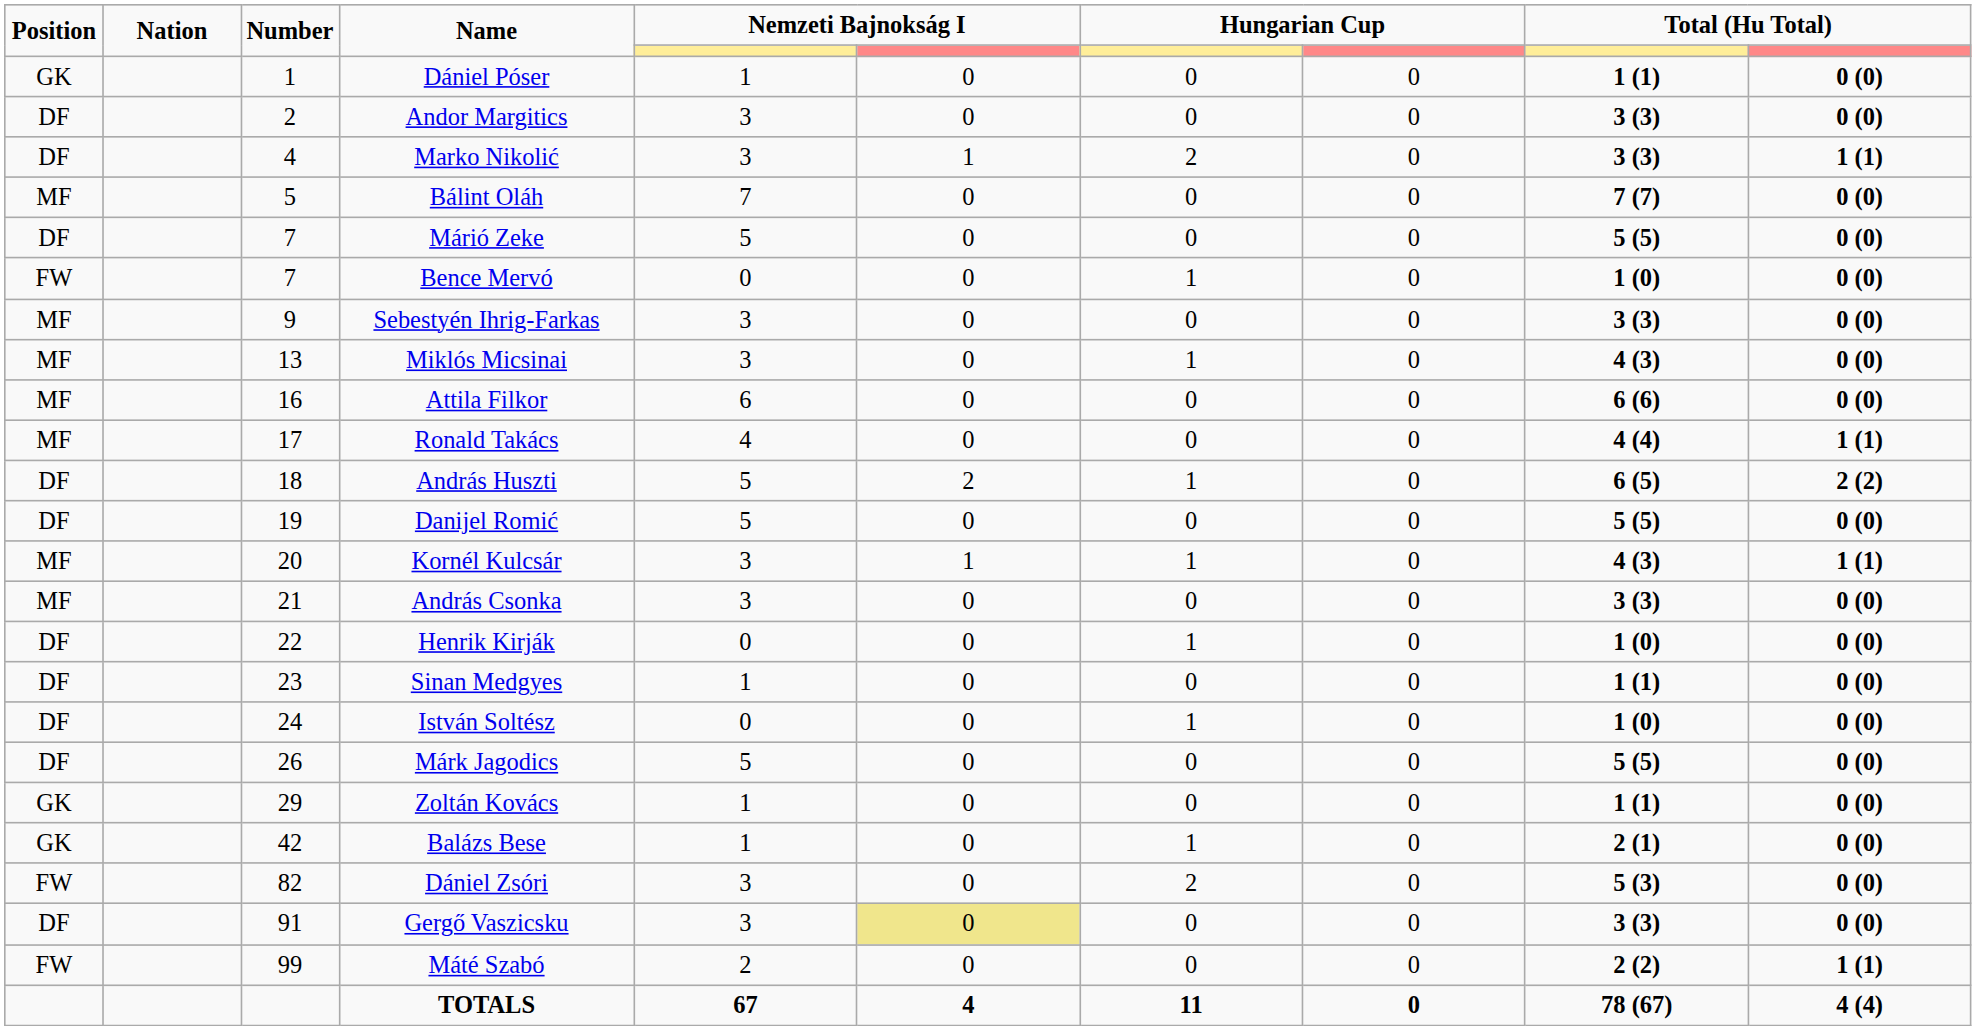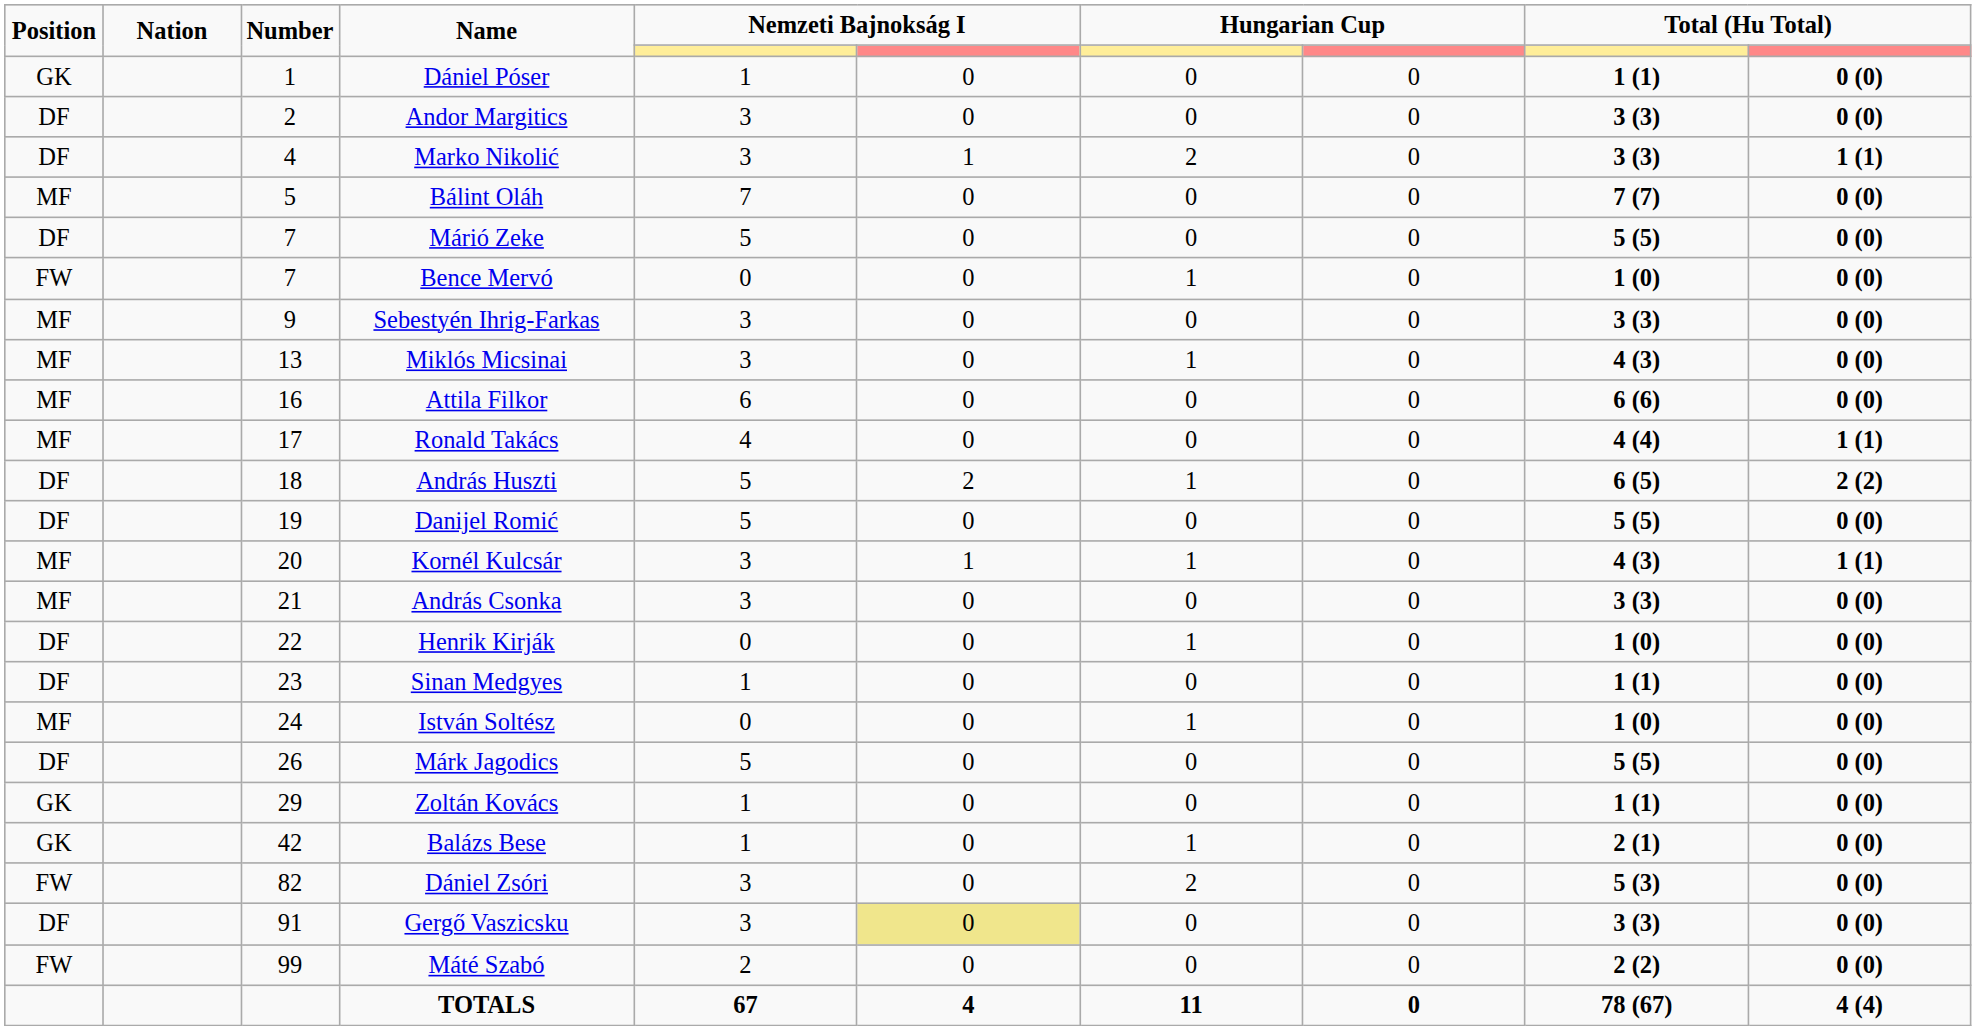István Soltész | Position: DF -> MF
Máté Szabó | column 10: 1 (1) -> 0 (0)
